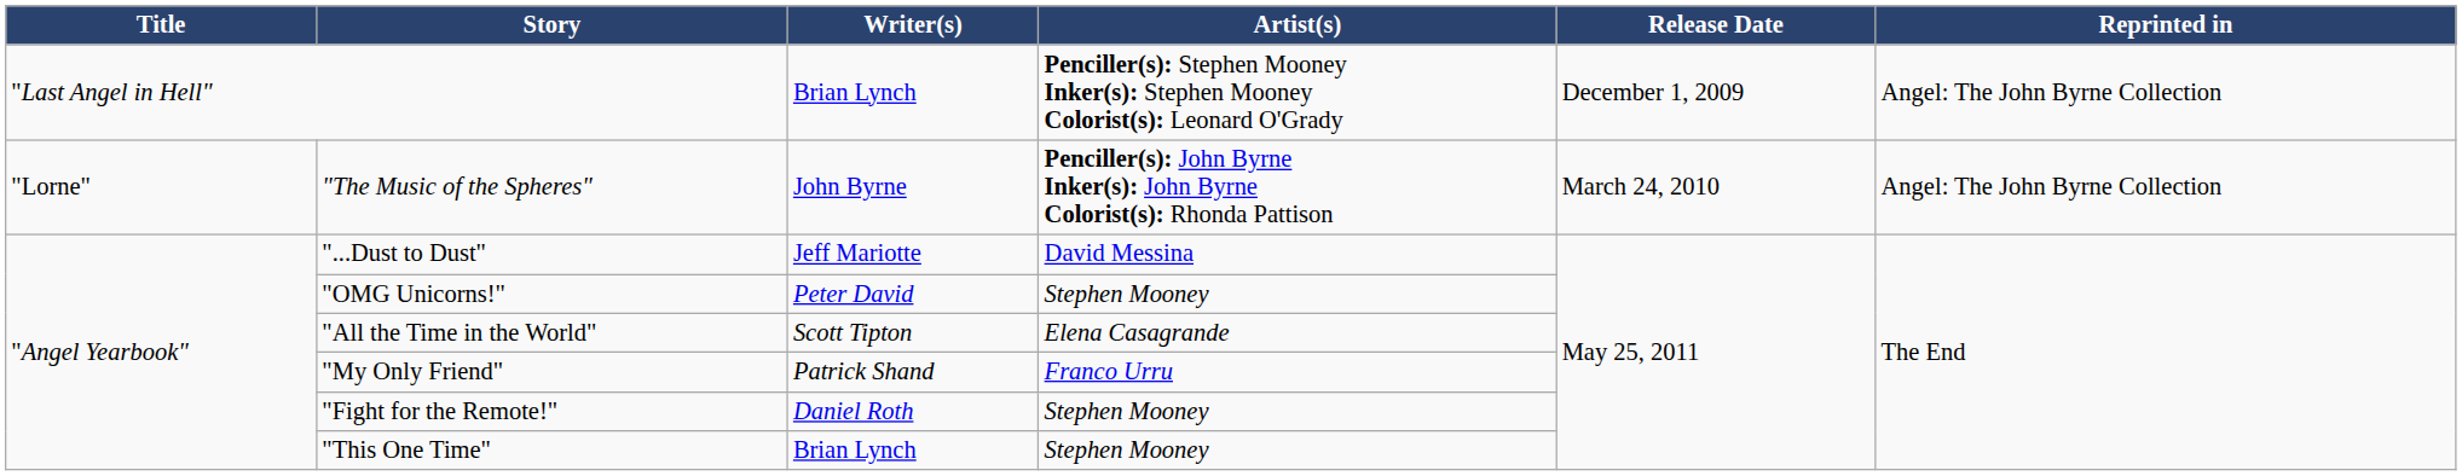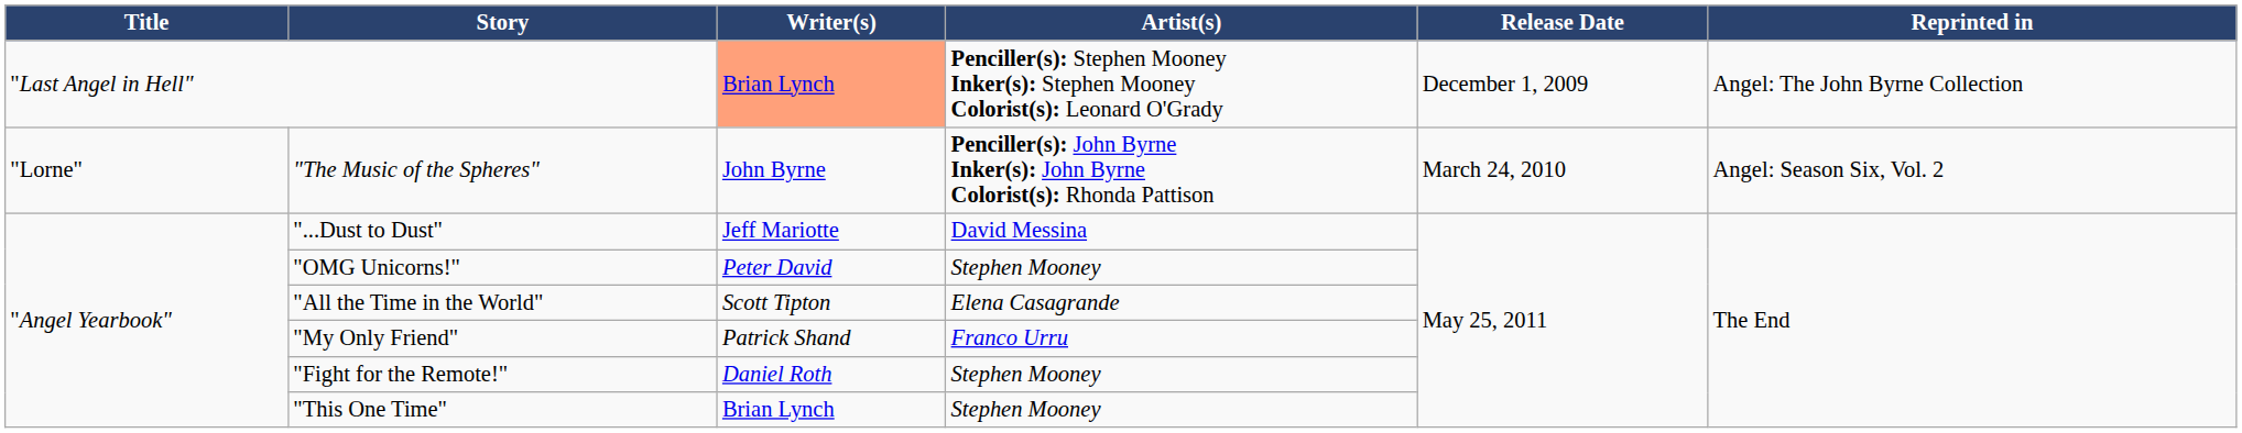"Last Angel in Hell" | Writer(s): no background -> lightsalmon background
"The Music of the Spheres" | Reprinted in: Angel: The John Byrne Collection -> Angel: Season Six, Vol. 2
